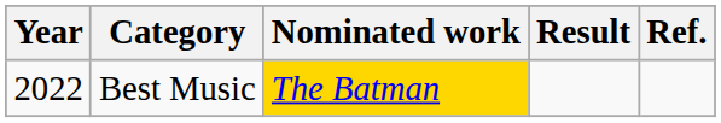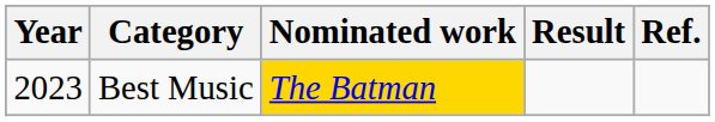Best Music | Year: 2022 -> 2023
